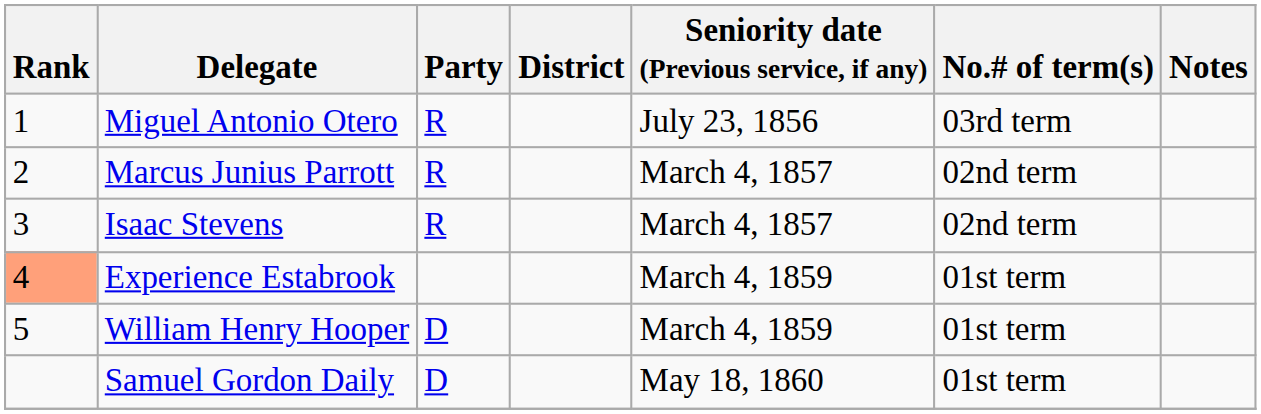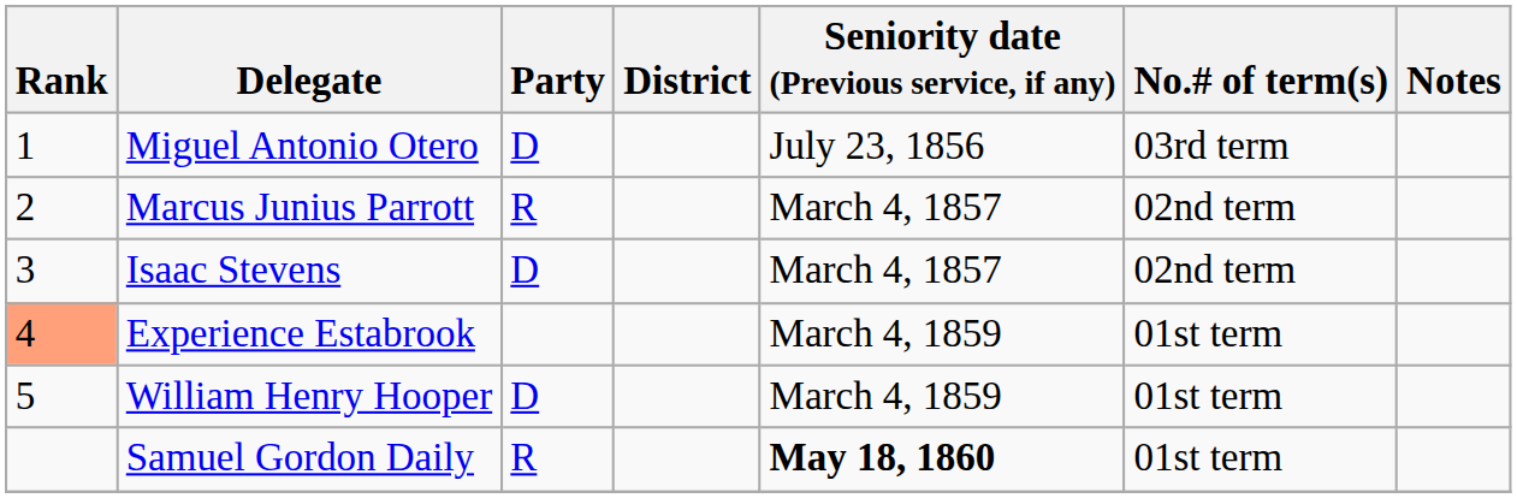Miguel Antonio Otero | Party: R -> D
Isaac Stevens | Party: R -> D
Samuel Gordon Daily | Party: D -> R
Samuel Gordon Daily | Seniority date (Previous service, if any): normal -> bold
